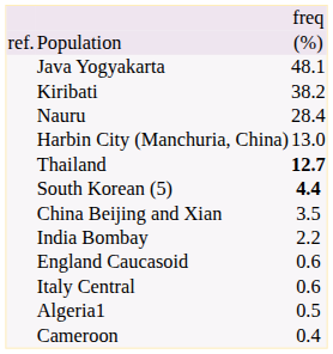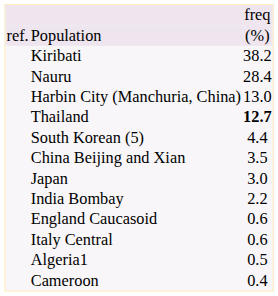- row: Java Yogyakarta | 48.1
South Korean (5) | column 3: bold -> normal
+ row: Japan | 3.0
